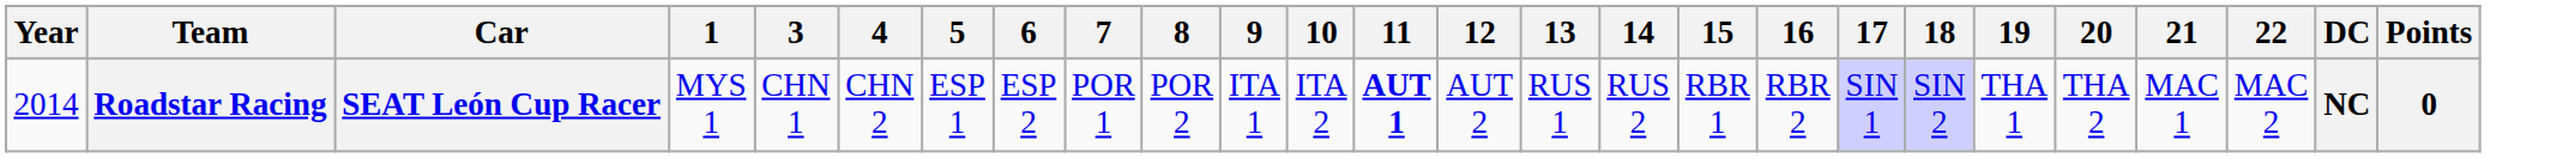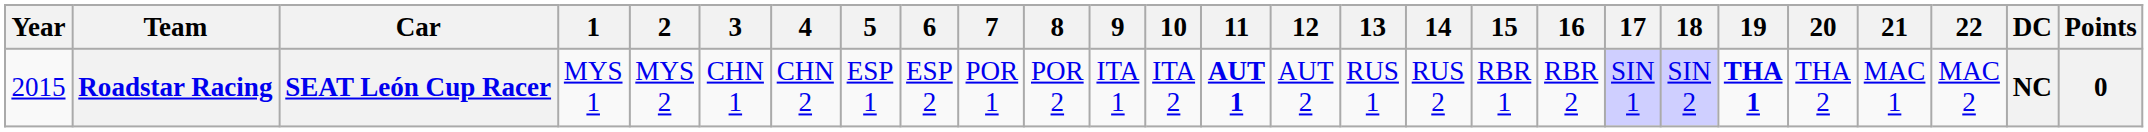+ column: 2 | MYS 2
Roadstar Racing | Year: 2014 -> 2015
Roadstar Racing | 19: normal -> bold
